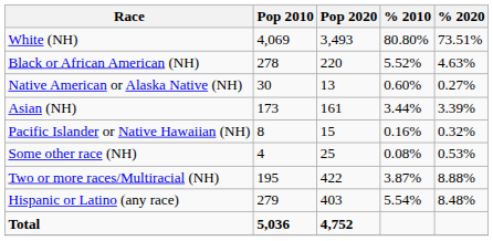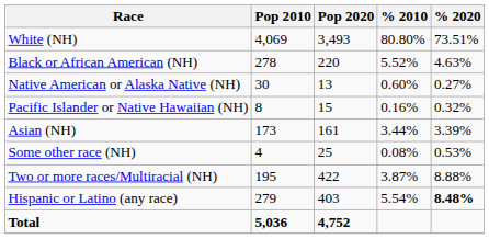rows swapped: Asian (NH) <-> Pacific Islander or Native Hawaiian (NH)
Hispanic or Latino (any race) | % 2020: normal -> bold
